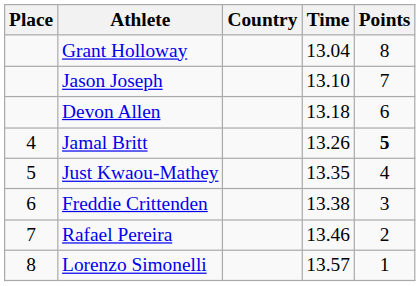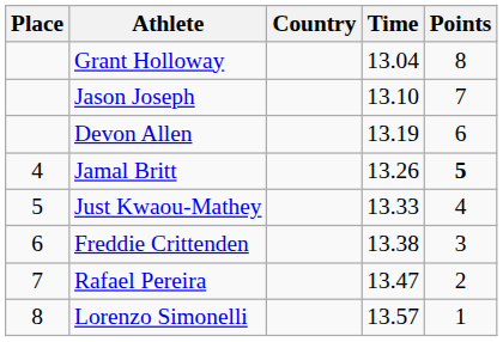Devon Allen | Time: 13.18 -> 13.19
Just Kwaou-Mathey | Time: 13.35 -> 13.33
Rafael Pereira | Time: 13.46 -> 13.47
